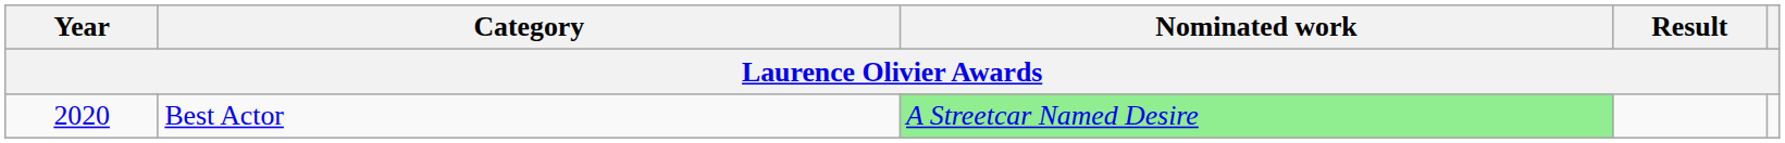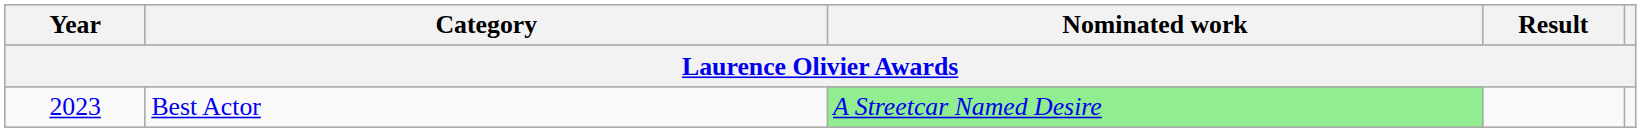Best Actor | Year: 2020 -> 2023
